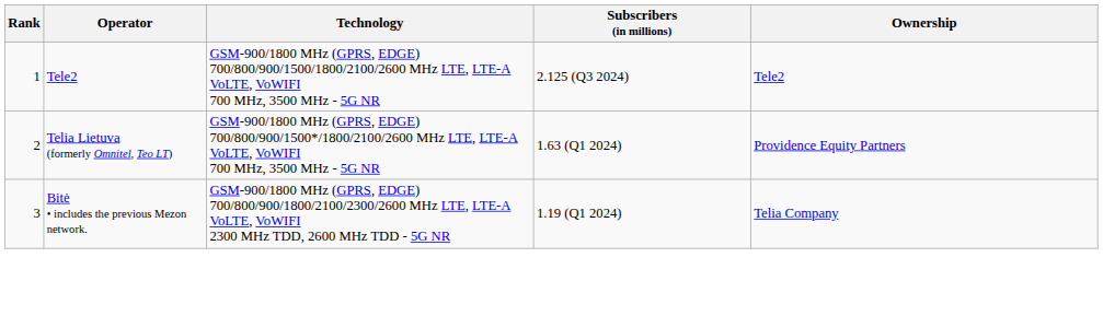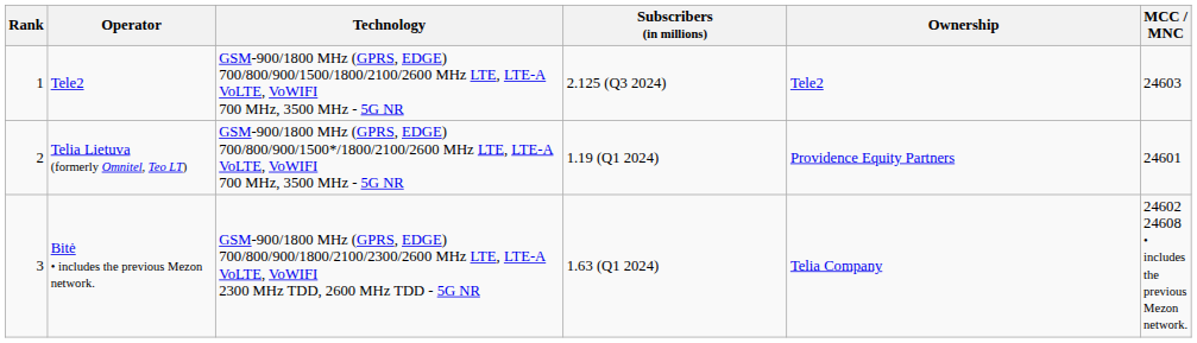+ column: MCC / MNC | 24603 | 24601 | 24602 24608 • includes the previous Mezon network.
Telia Lietuva (formerly Omnitel, Teo LT) | Subscribers (in millions): 1.63 (Q1 2024) -> 1.19 (Q1 2024)
Bitė • includes the previous Mezon network. | Subscribers (in millions): 1.19 (Q1 2024) -> 1.63 (Q1 2024)
